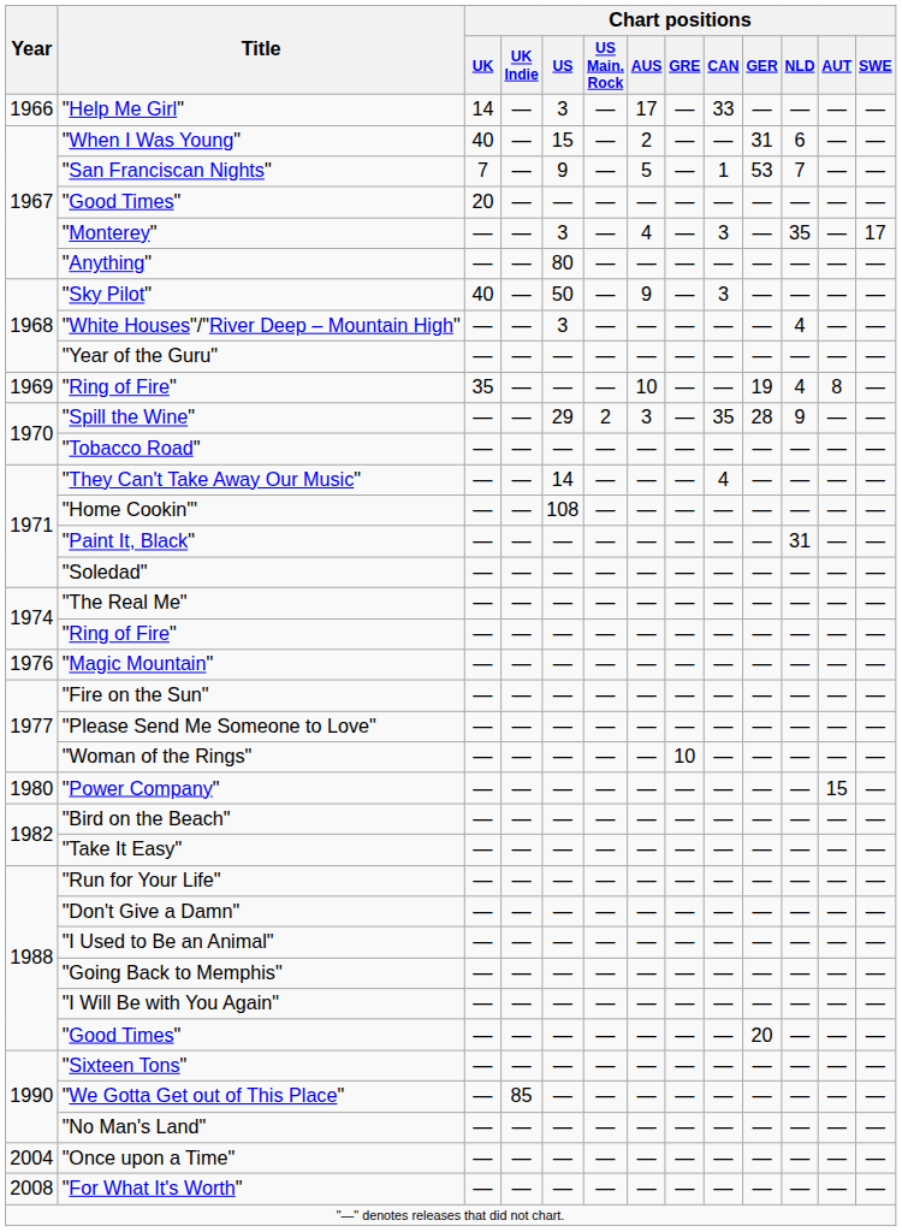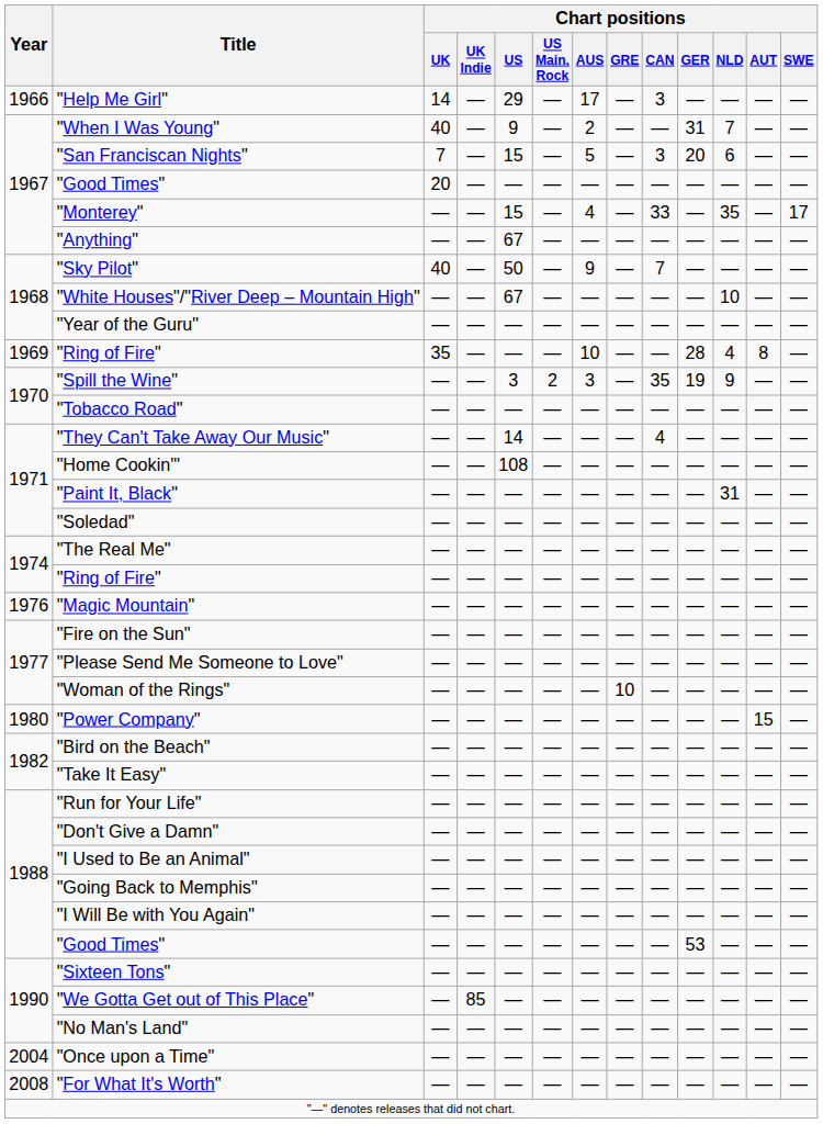"Help Me Girl" | Chart positions / US: 3 -> 29
"Help Me Girl" | Chart positions / CAN: 33 -> 3
"When I Was Young" | Chart positions / US: 15 -> 9
"When I Was Young" | Chart positions / NLD: 6 -> 7
"San Franciscan Nights" | Chart positions / US: 9 -> 15
"San Franciscan Nights" | Chart positions / CAN: 1 -> 3
"San Franciscan Nights" | Chart positions / GER: 53 -> 20
"San Franciscan Nights" | Chart positions / NLD: 7 -> 6
"Monterey" | Chart positions / US: 3 -> 15
"Monterey" | Chart positions / CAN: 3 -> 33
"Anything" | Chart positions / US: 80 -> 67
"Sky Pilot" | Chart positions / CAN: 3 -> 7
"White Houses"/"River Deep – Mountain High" | Chart positions / US: 3 -> 67
"White Houses"/"River Deep – Mountain High" | Chart positions / NLD: 4 -> 10
1969 / "Ring of Fire" | Chart positions / GER: 19 -> 28
"Spill the Wine" | Chart positions / US: 29 -> 3
"Spill the Wine" | Chart positions / GER: 28 -> 19
1988 / "Good Times" | Chart positions / GER: 20 -> 53
